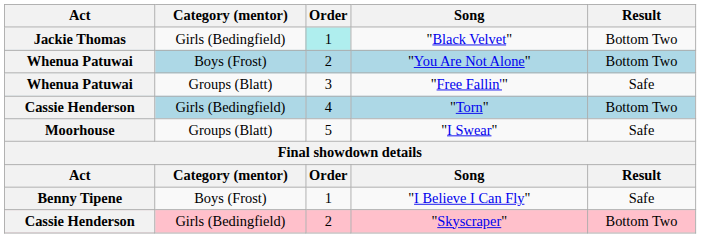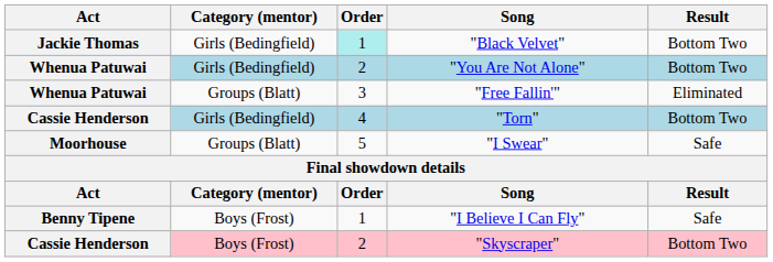"You Are Not Alone" | Category (mentor): Boys (Frost) -> Girls (Bedingfield)
"Free Fallin'" | Result: Safe -> Eliminated
"Skyscraper" | Category (mentor): Girls (Bedingfield) -> Boys (Frost)
